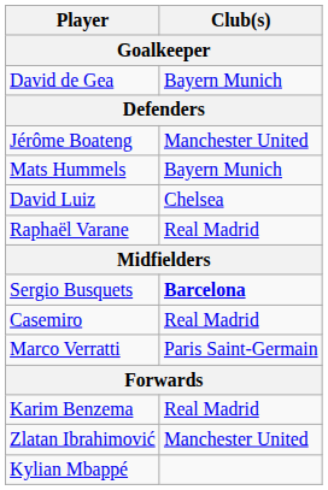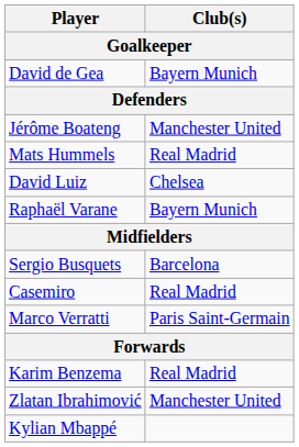Mats Hummels | Club(s): Bayern Munich -> Real Madrid
Raphaël Varane | Club(s): Real Madrid -> Bayern Munich
Sergio Busquets | Club(s): bold -> normal
